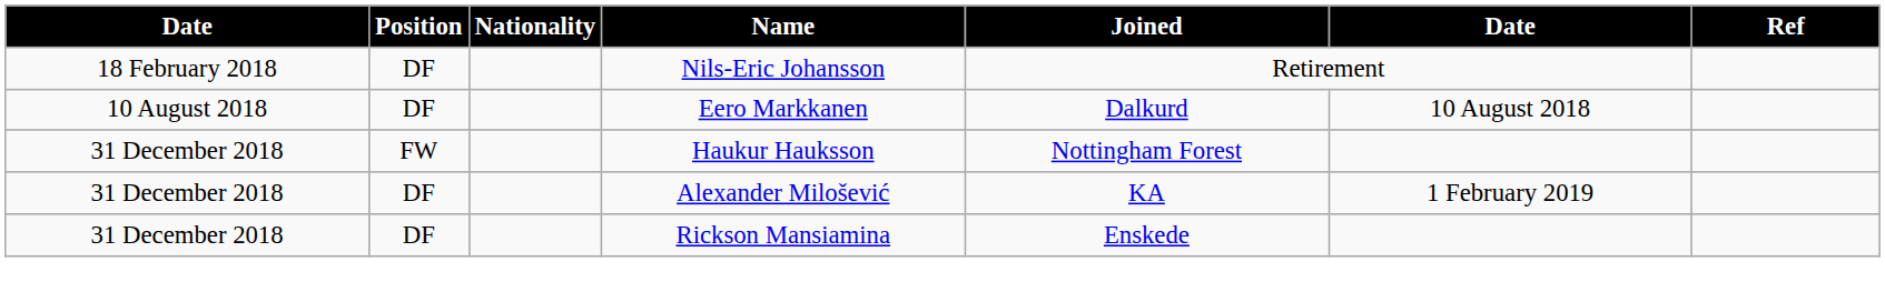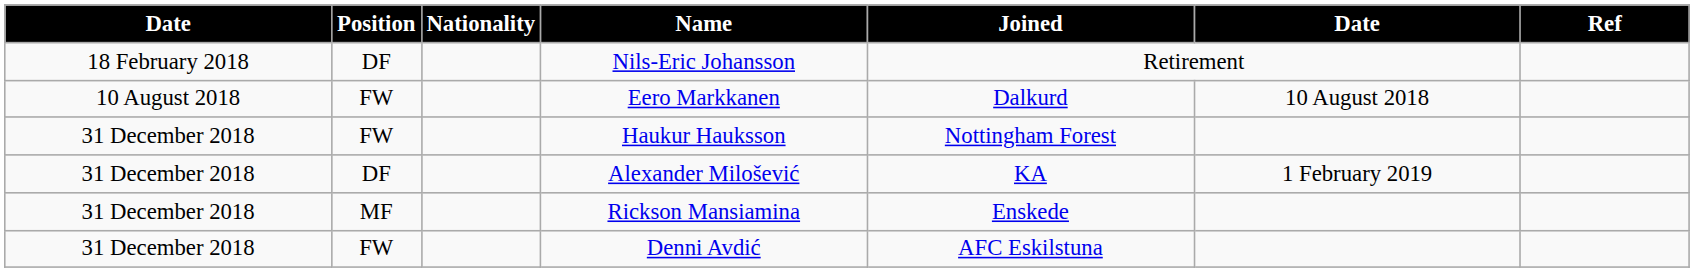Eero Markkanen | Position: DF -> FW
Rickson Mansiamina | Position: DF -> MF
+ row: 31 December 2018 | FW | Denni Avdić | AFC Eskilstuna
